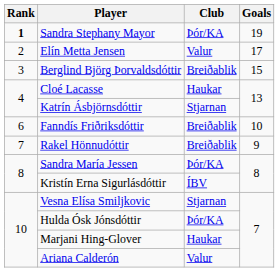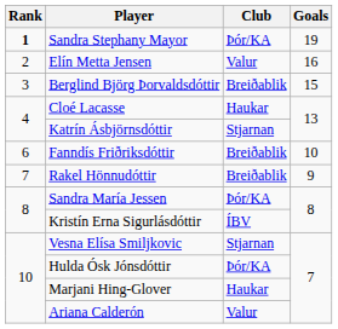Elín Metta Jensen | Goals: 17 -> 16
